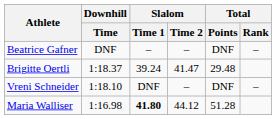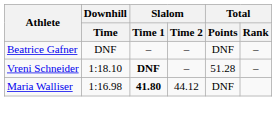- row: Brigitte Oertli | 1:18.37 | 39.24 | 41.47 | 29.48
Vreni Schneider | Slalom / Time 1: normal -> bold
Vreni Schneider | Total / Points: DNF -> 51.28
Maria Walliser | Total / Points: 51.28 -> DNF
